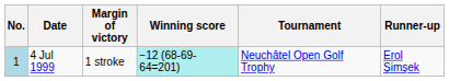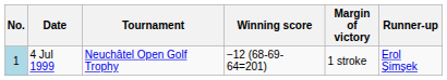columns swapped: Tournament <-> Margin of victory
4 Jul 1999 | Winning score: paleturquoise background -> no background
